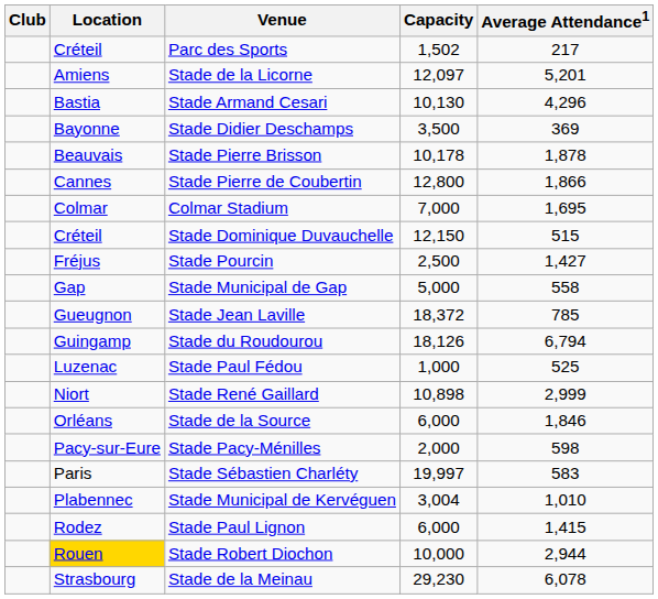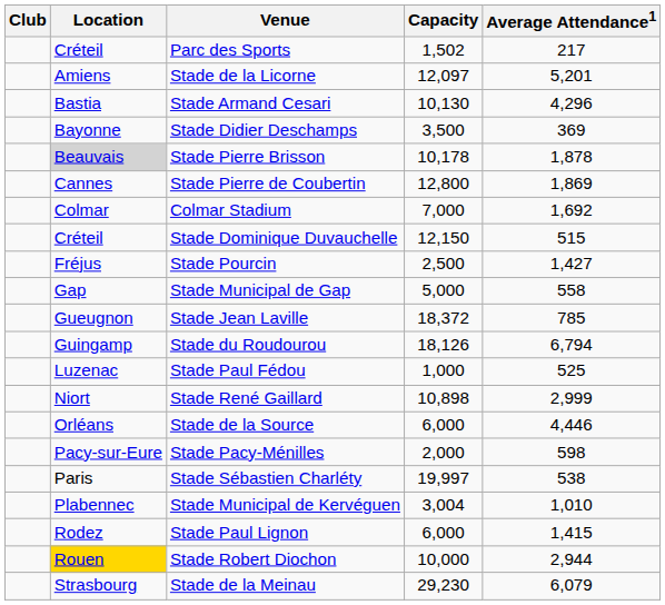Stade Pierre Brisson | Location: no background -> lightgrey background
Stade Pierre de Coubertin | Average Attendance1: 1,866 -> 1,869
Colmar Stadium | Average Attendance1: 1,695 -> 1,692
Stade de la Source | Average Attendance1: 1,846 -> 4,446
Stade Sébastien Charléty | Average Attendance1: 583 -> 538
Stade de la Meinau | Average Attendance1: 6,078 -> 6,079
